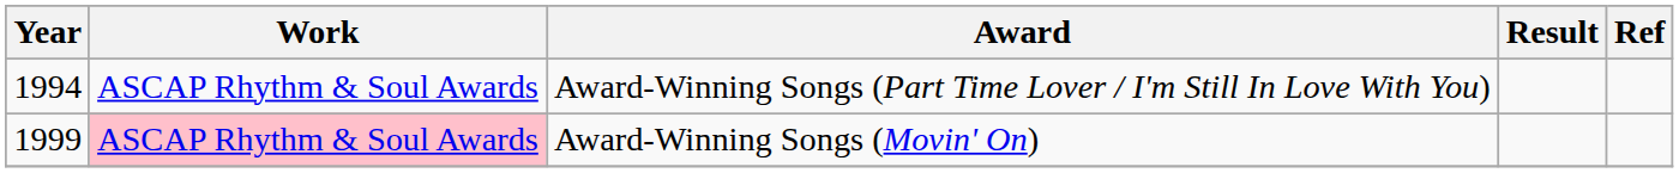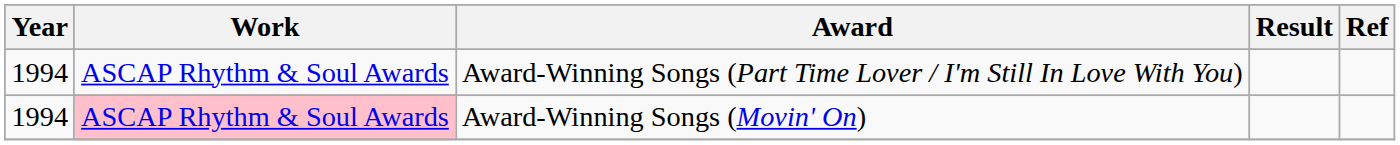Award-Winning Songs (Movin' On) | Year: 1999 -> 1994
